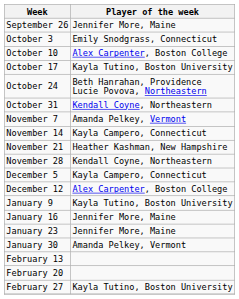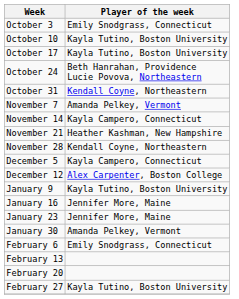- row: September 26 | Jennifer More, Maine
October 10 | Player of the week: Alex Carpenter, Boston College -> Kayla Tutino, Boston University
+ row: February 6 | Emily Snodgrass, Connecticut
